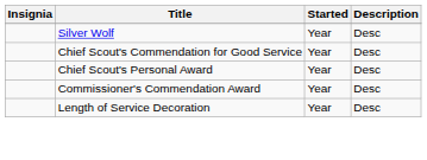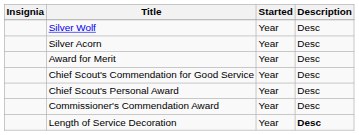+ row: Silver Acorn | Year | Desc
+ row: Award for Merit | Year | Desc
Length of Service Decoration | Description: normal -> bold
